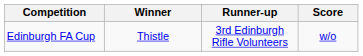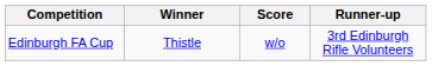columns swapped: Score <-> Runner-up
